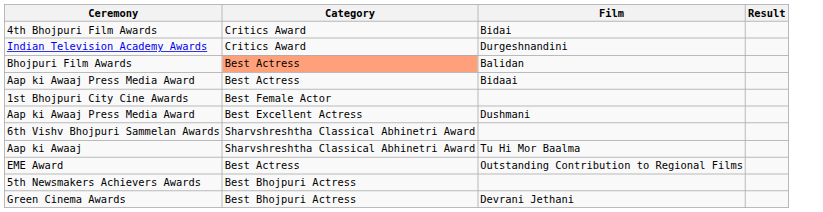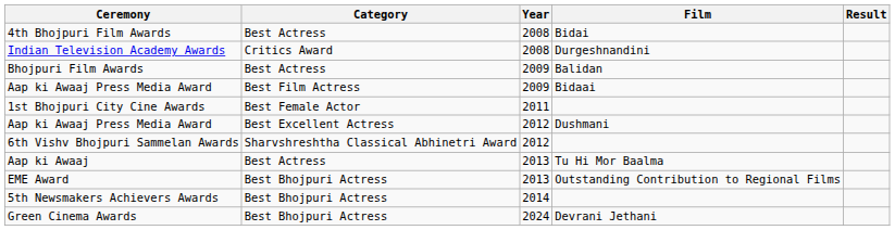+ column: Year | 2008 | 2008 | 2009 | 2009 | 2011 | 2012 | 2012 | 2013 | 2013 | 2014 | 2024
4th Bhojpuri Film Awards | Category: Critics Award -> Best Actress
Bhojpuri Film Awards | Category: lightsalmon background -> no background
Aap ki Awaaj Press Media Award / Bidaai | Category: Best Actress -> Best Film Actress
Aap ki Awaaj | Category: Sharvshreshtha Classical Abhinetri Award -> Best Actress
EME Award | Category: Best Actress -> Best Bhojpuri Actress
